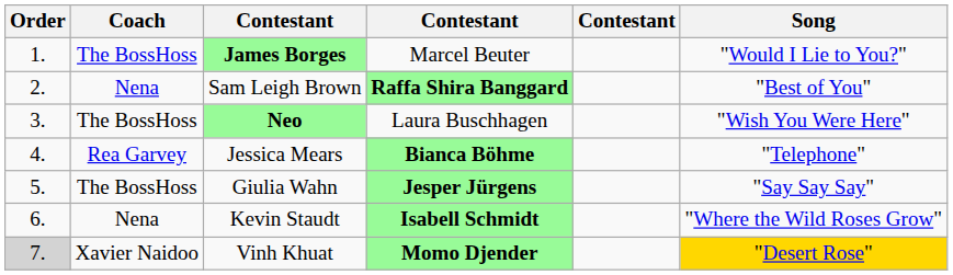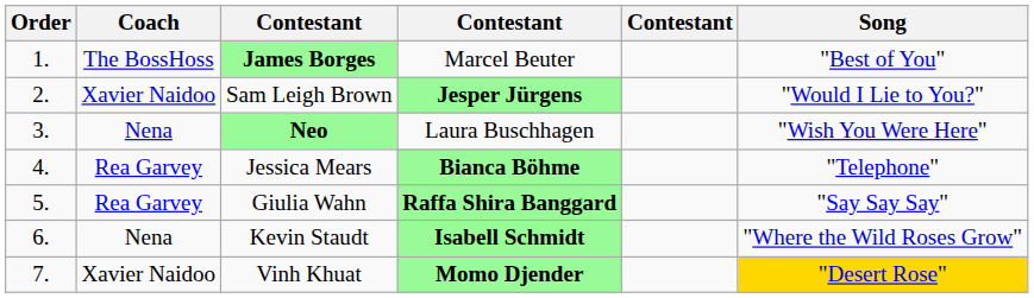James Borges | Song: "Would I Lie to You?" -> "Best of You"
Sam Leigh Brown | Coach: Nena -> Xavier Naidoo
Sam Leigh Brown | column 4: Raffa Shira Banggard -> Jesper Jürgens
Sam Leigh Brown | Song: "Best of You" -> "Would I Lie to You?"
Neo | Coach: The BossHoss -> Nena
Giulia Wahn | Coach: The BossHoss -> Rea Garvey
Giulia Wahn | column 4: Jesper Jürgens -> Raffa Shira Banggard
Vinh Khuat | Order: lightgrey background -> no background
